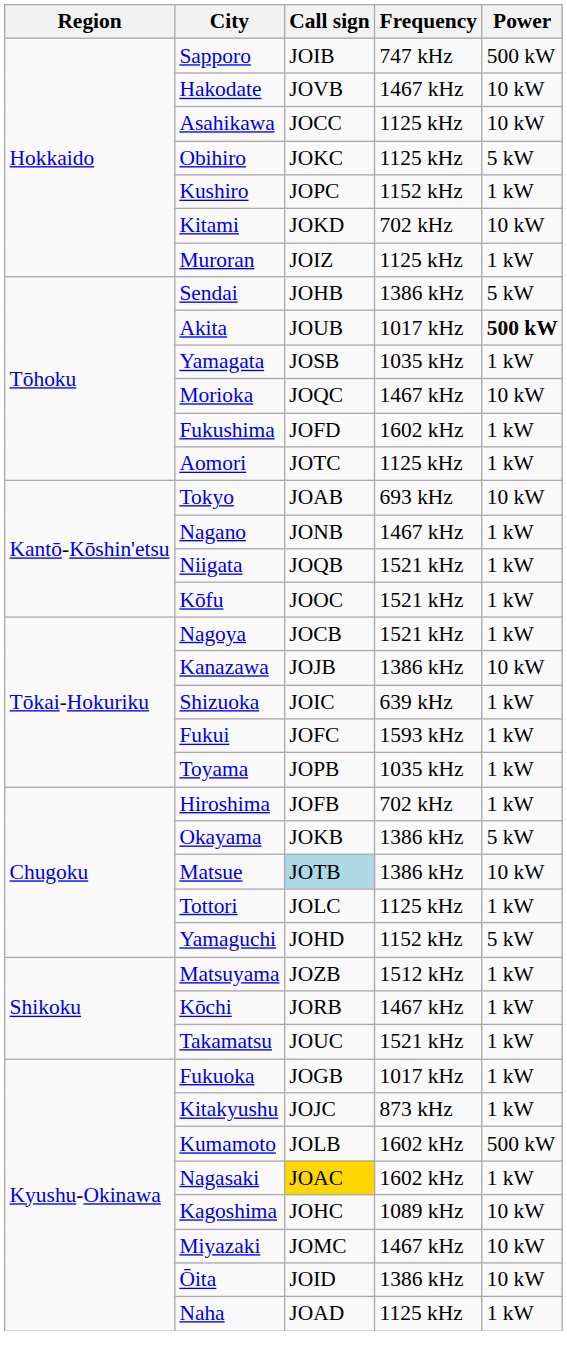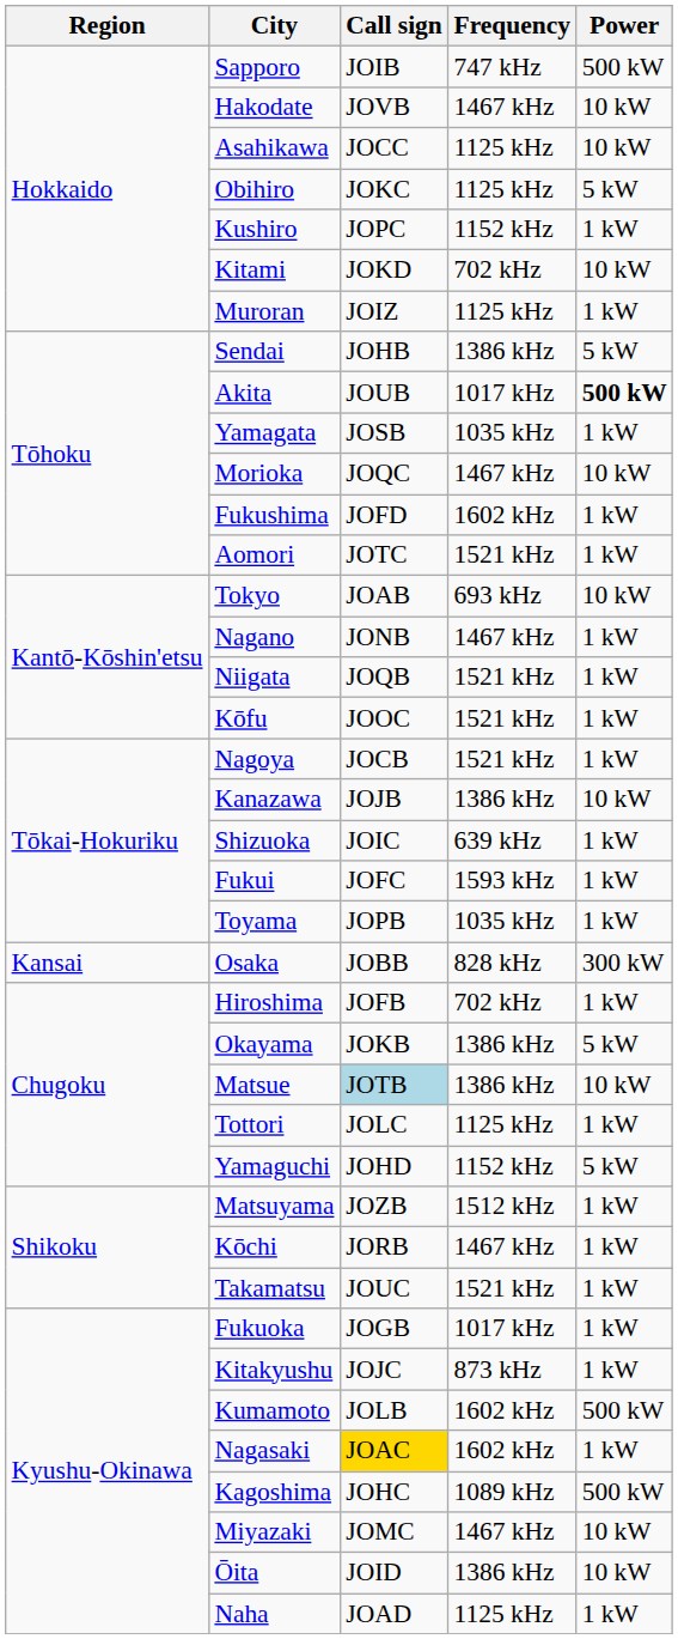Aomori | Frequency: 1125 kHz -> 1521 kHz
+ row: Kansai | Osaka | JOBB | 828 kHz | 300 kW
Kagoshima | Power: 10 kW -> 500 kW
